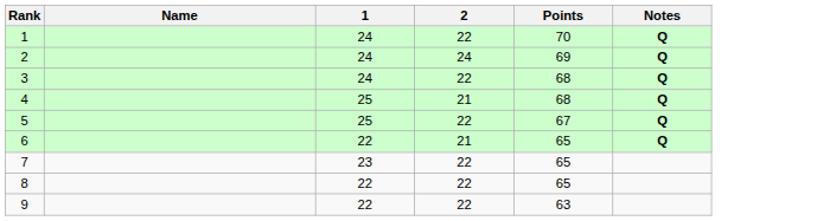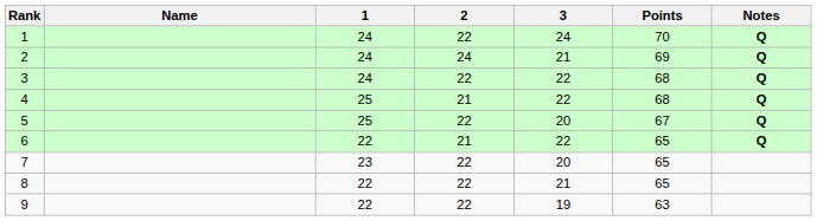+ column: 3 | 24 | 21 | 22 | 22 | 20 | 22 | 20 | 21 | 19
